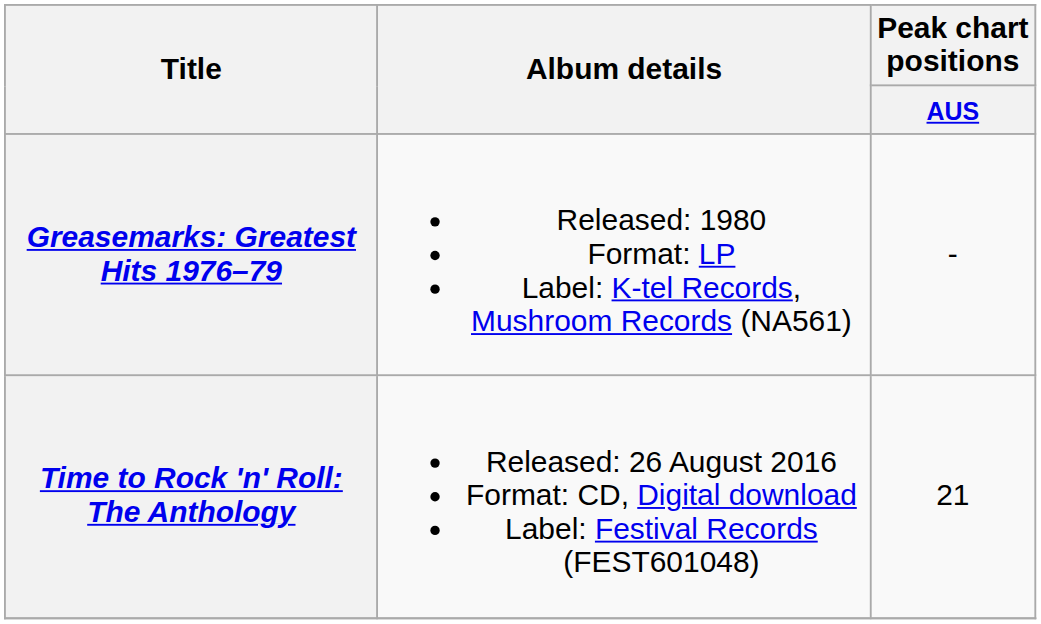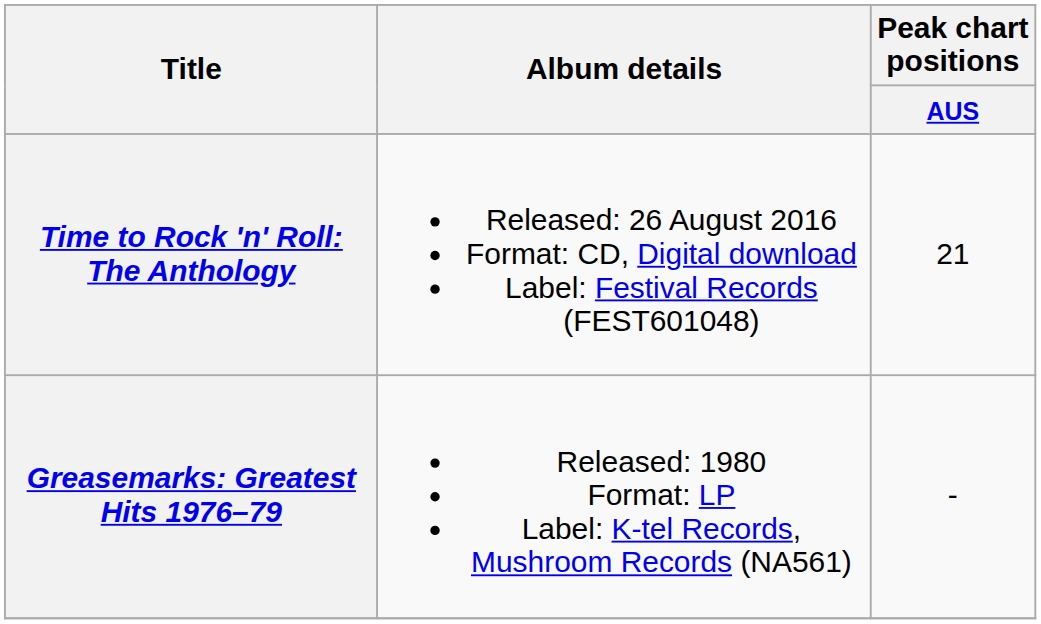rows swapped: Greasemarks: Greatest Hits 1976–79 <-> Time to Rock 'n' Roll: The Anthology
